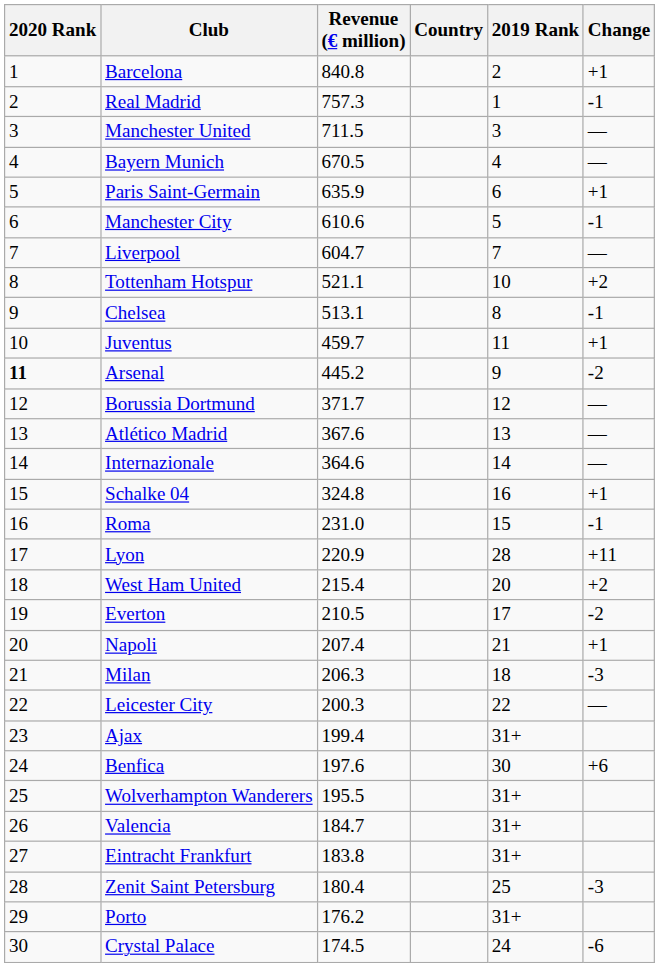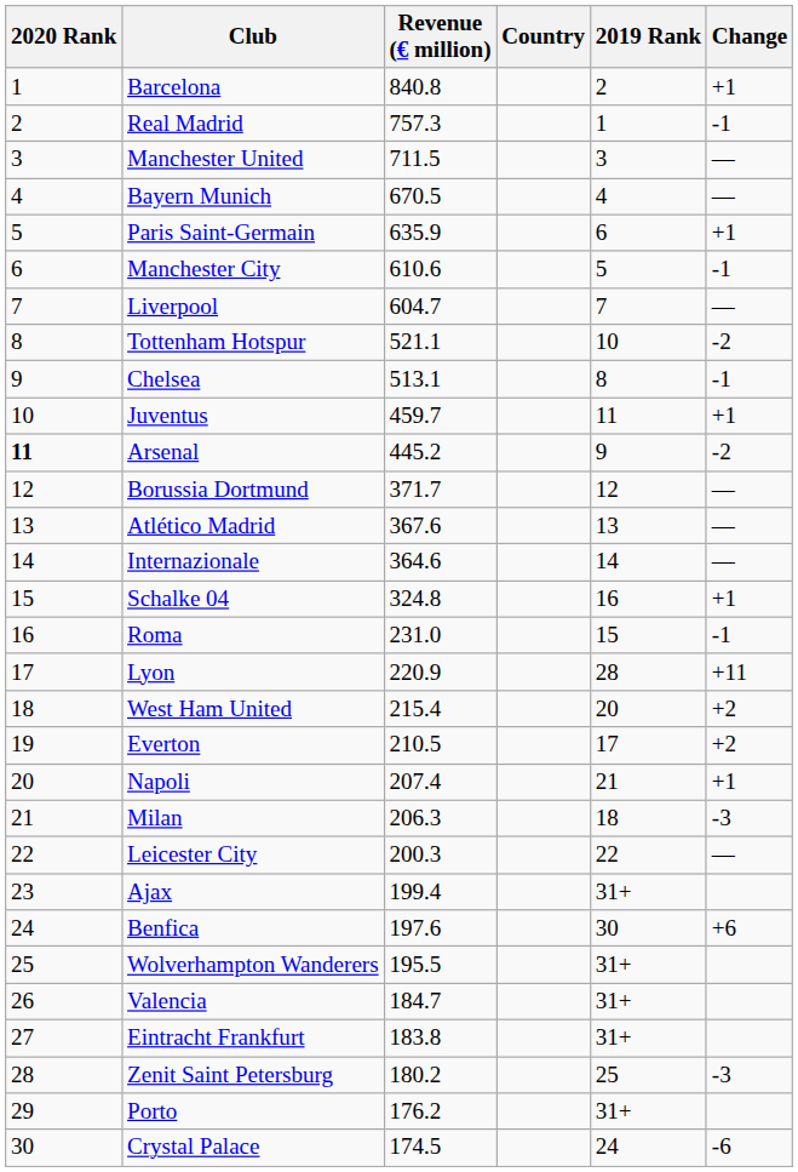Tottenham Hotspur | Change: +2 -> -2
Everton | Change: -2 -> +2
Zenit Saint Petersburg | Revenue (€ million): 180.4 -> 180.2
